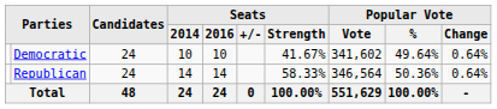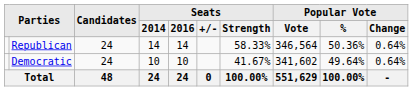rows swapped: Republican <-> Democratic
